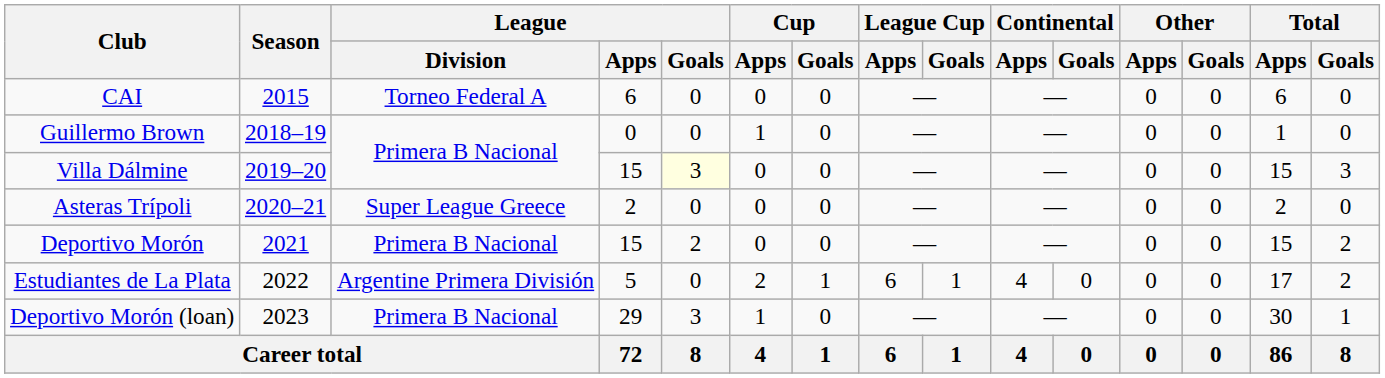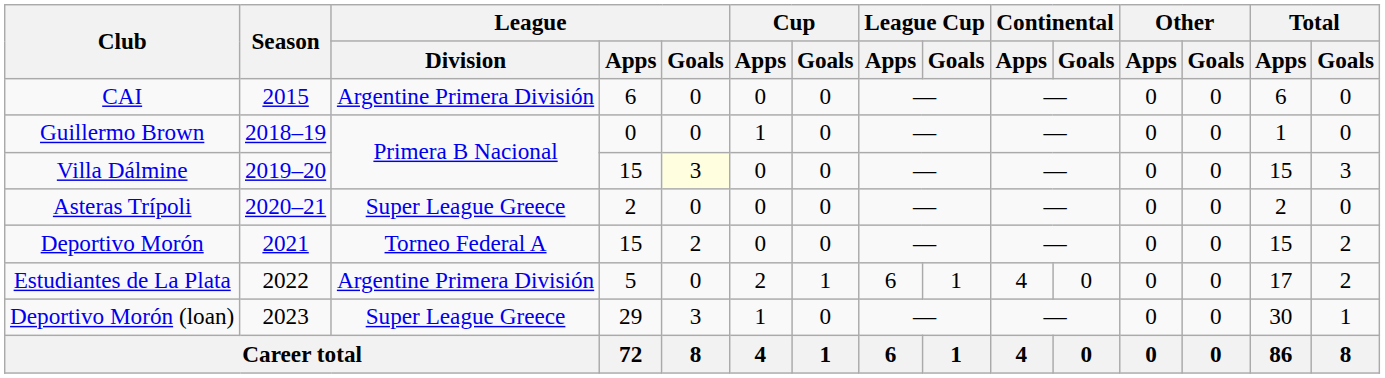CAI | League / Division: Torneo Federal A -> Argentine Primera División
Deportivo Morón | League / Division: Primera B Nacional -> Torneo Federal A
Deportivo Morón (loan) | League / Division: Primera B Nacional -> Super League Greece
